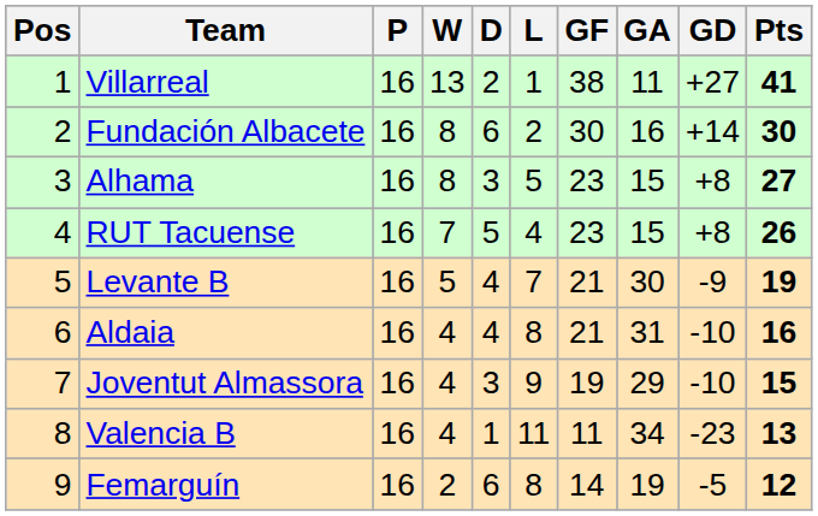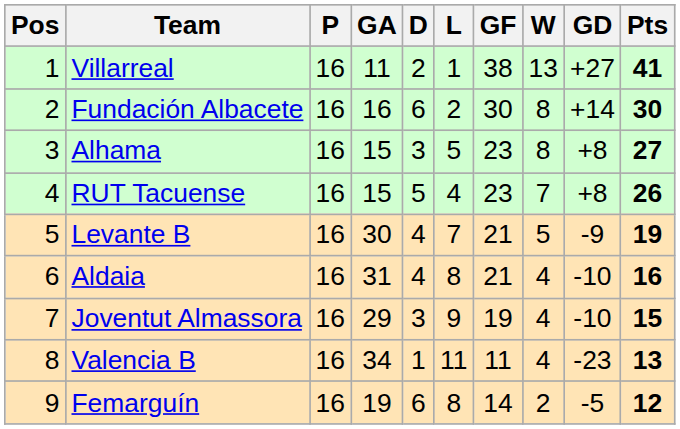columns swapped: W <-> GA
